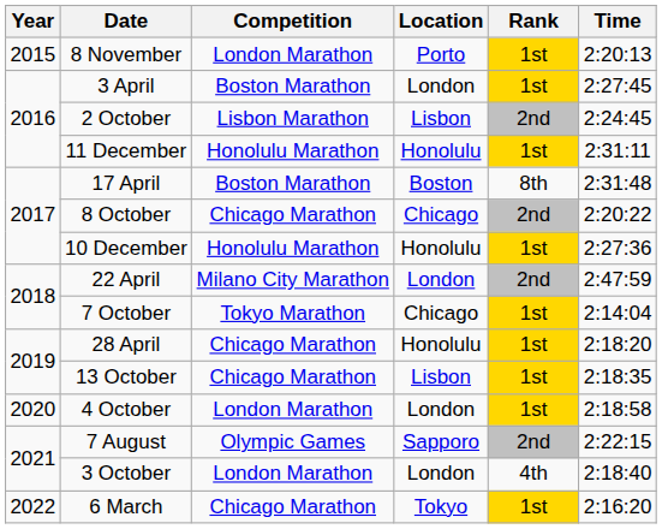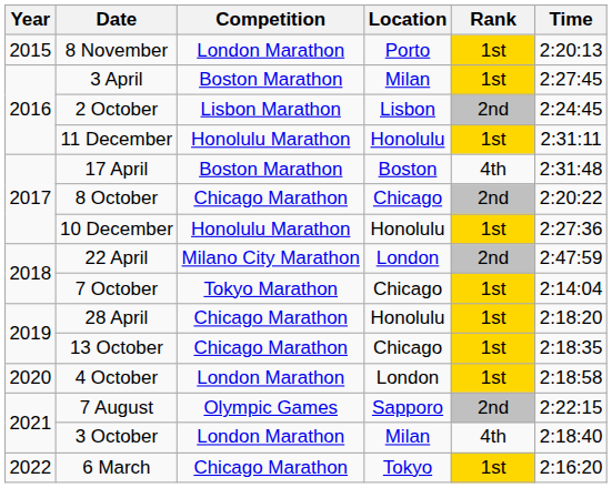3 April | Location: London -> Milan
17 April | Rank: 8th -> 4th
13 October | Location: Lisbon -> Chicago
3 October | Location: London -> Milan
